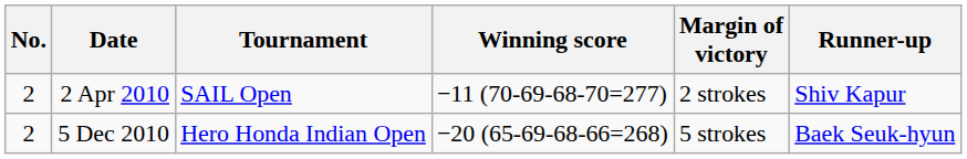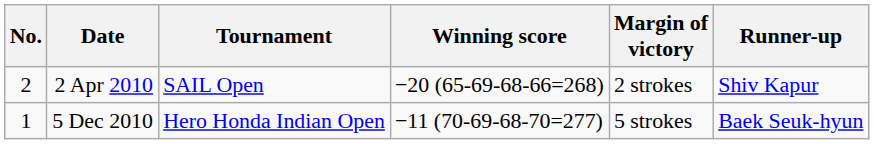2 Apr 2010 | Winning score: −11 (70-69-68-70=277) -> −20 (65-69-68-66=268)
5 Dec 2010 | No.: 2 -> 1
5 Dec 2010 | Winning score: −20 (65-69-68-66=268) -> −11 (70-69-68-70=277)
